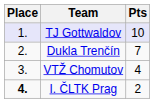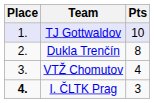Dukla Trenčín | Pts: 7 -> 8
I. ČLTK Prag | Pts: 2 -> 3
